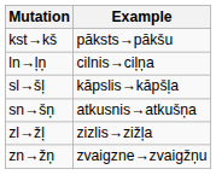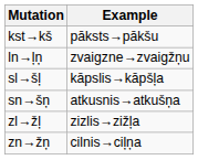ln→ļņ | Example: cilnis→ciļņa -> zvaigzne→zvaigžņu
zn→žņ | Example: zvaigzne→zvaigžņu -> cilnis→ciļņa
